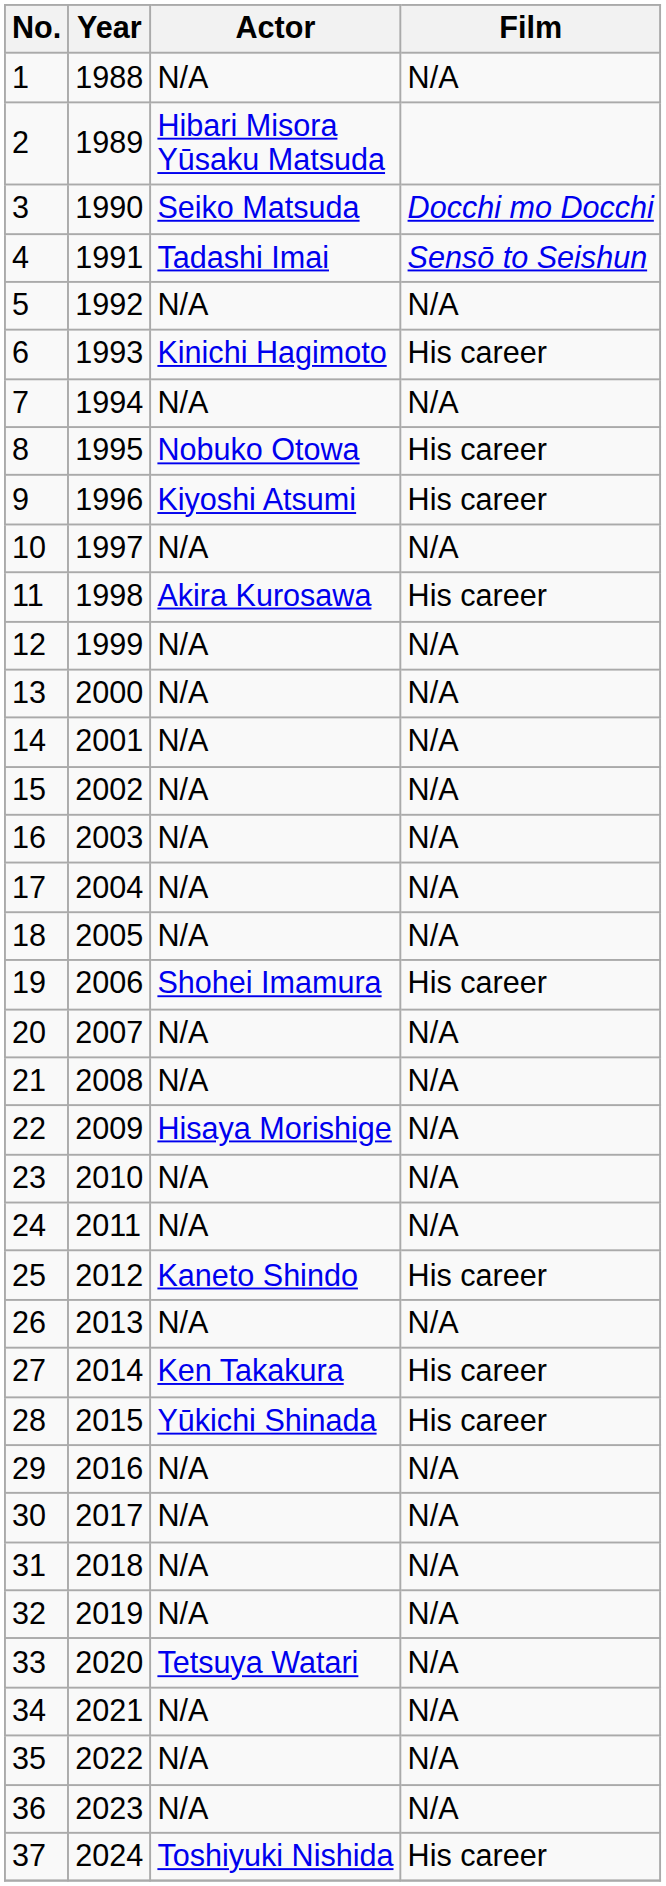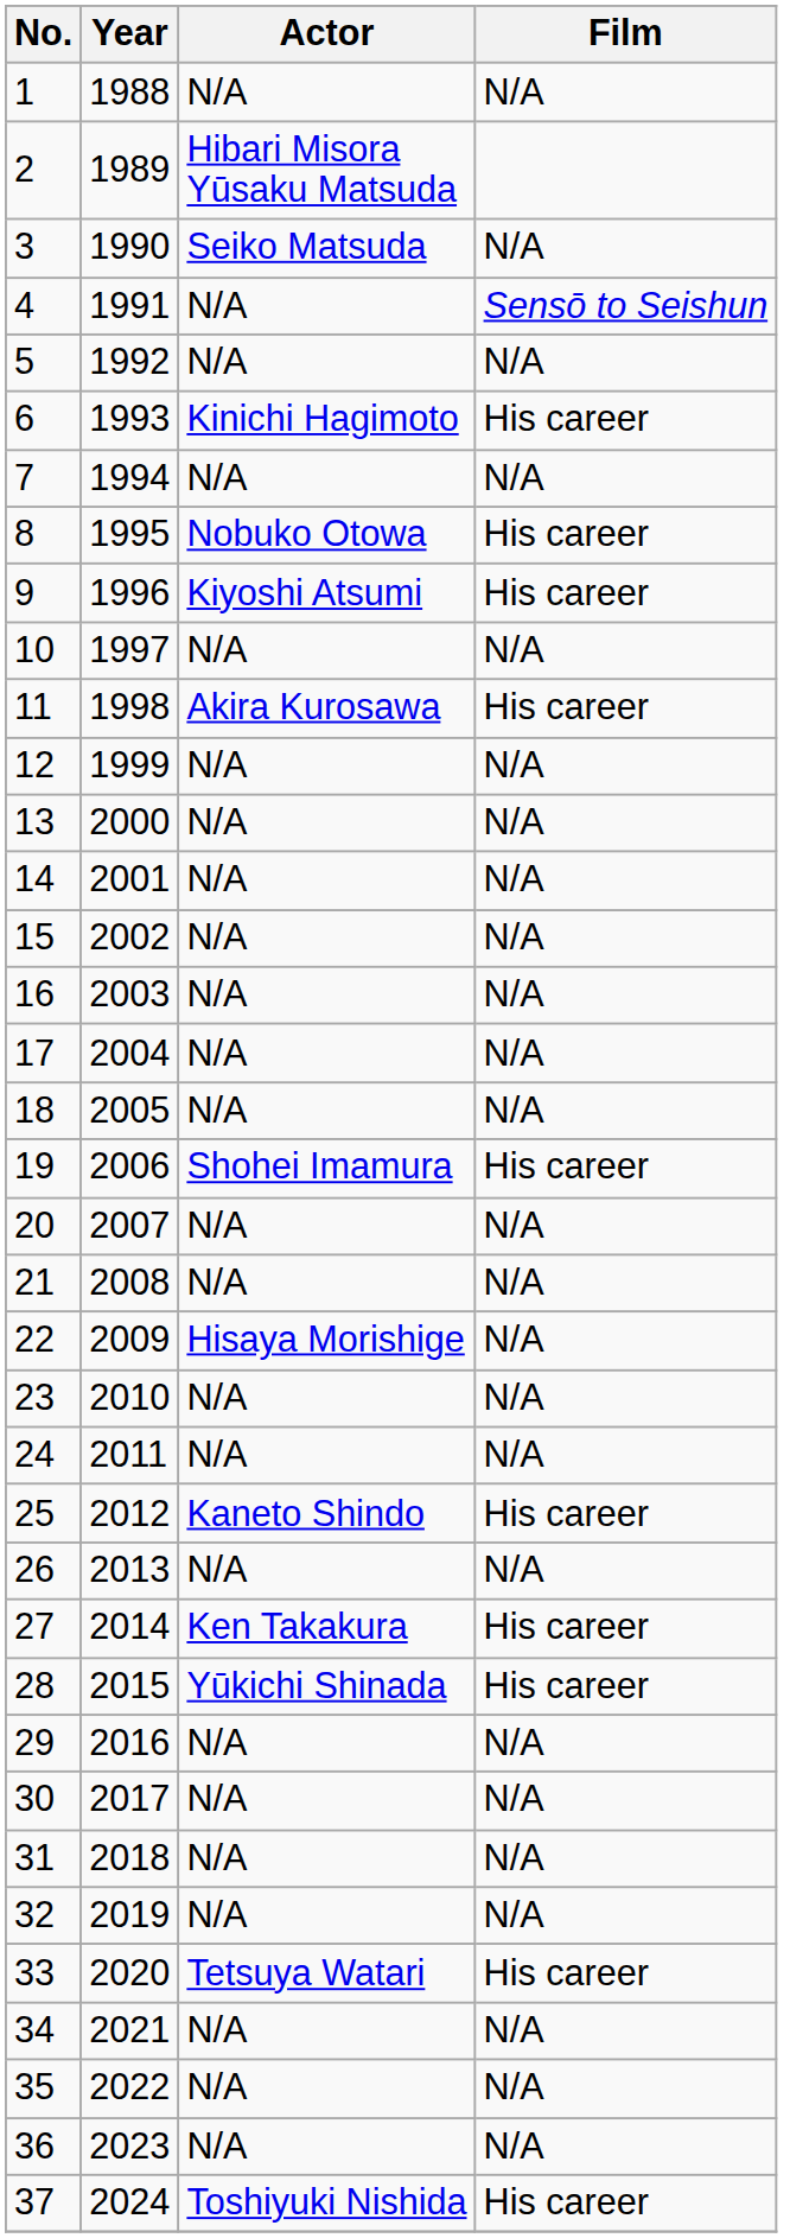3 | Film: Docchi mo Docchi -> N/A
4 | Actor: Tadashi Imai -> N/A
33 | Film: N/A -> His career
